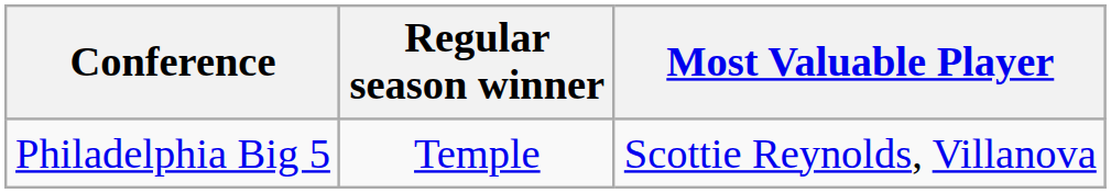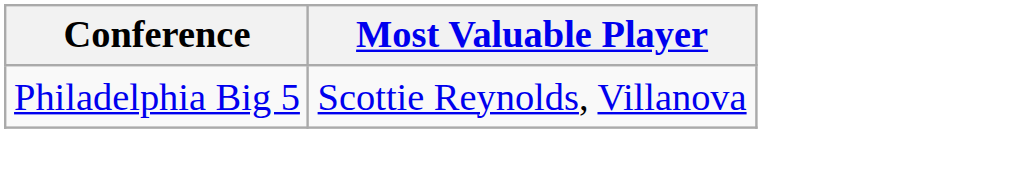- column: Regular season winner | Temple
